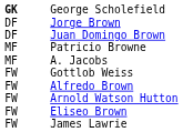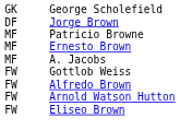George Scholefield | column 1: bold -> normal
- row: DF | Juan Domingo Brown
+ row: MF | Ernesto Brown
- row: FW | James Lawrie
